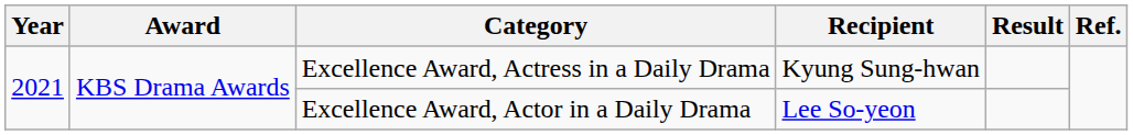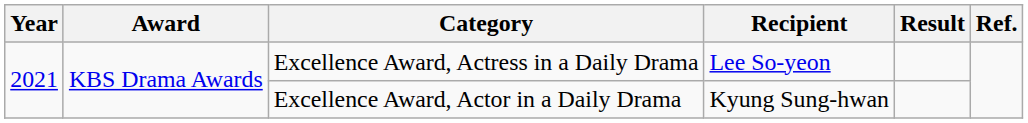Excellence Award, Actress in a Daily Drama | Recipient: Kyung Sung-hwan -> Lee So-yeon
Excellence Award, Actor in a Daily Drama | Recipient: Lee So-yeon -> Kyung Sung-hwan
